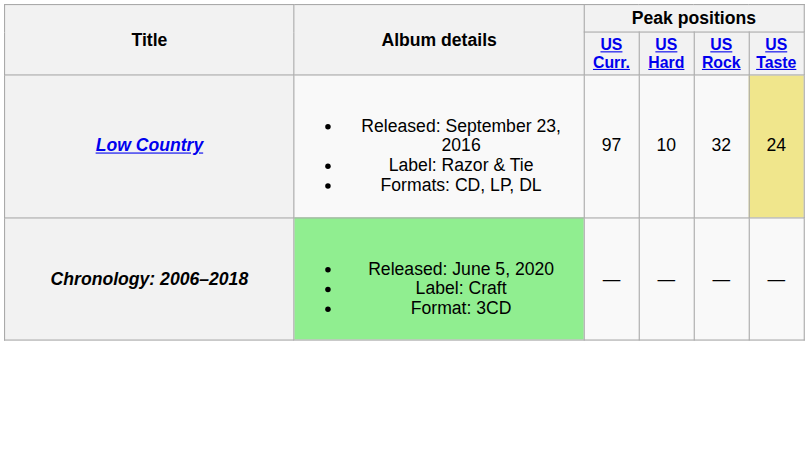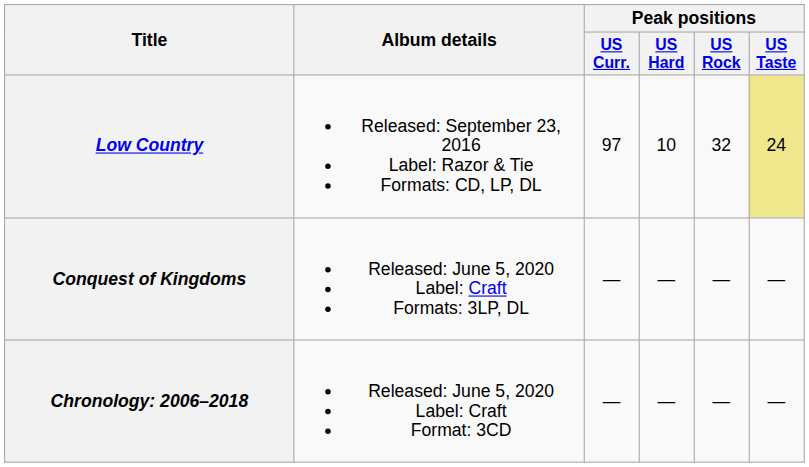+ row: Conquest of Kingdoms | Released: June 5, 2020 Label: Craft Formats: 3LP, DL | — | — | — | —
Chronology: 2006–2018 | Album details: lightgreen background -> no background
